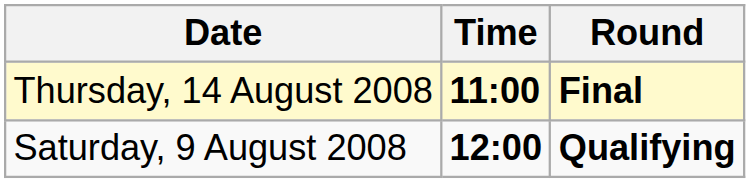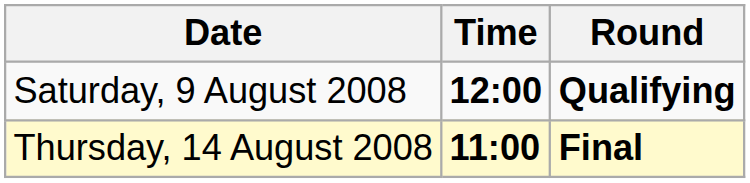rows swapped: Saturday, 9 August 2008 <-> Thursday, 14 August 2008
